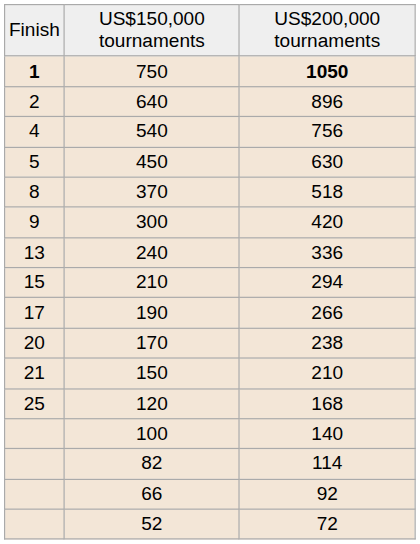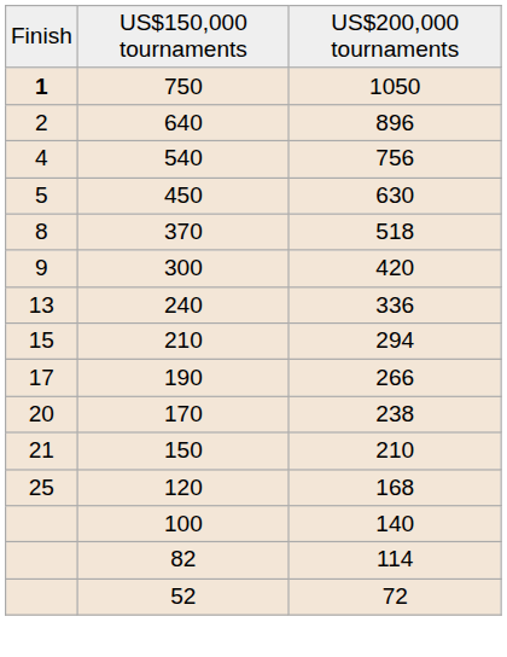750 | column 3: bold -> normal
- row: 66 | 92
